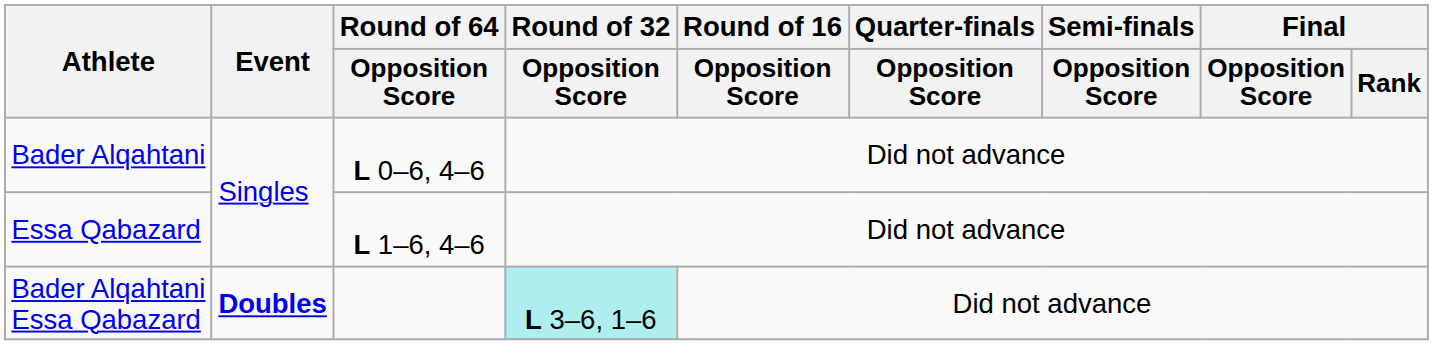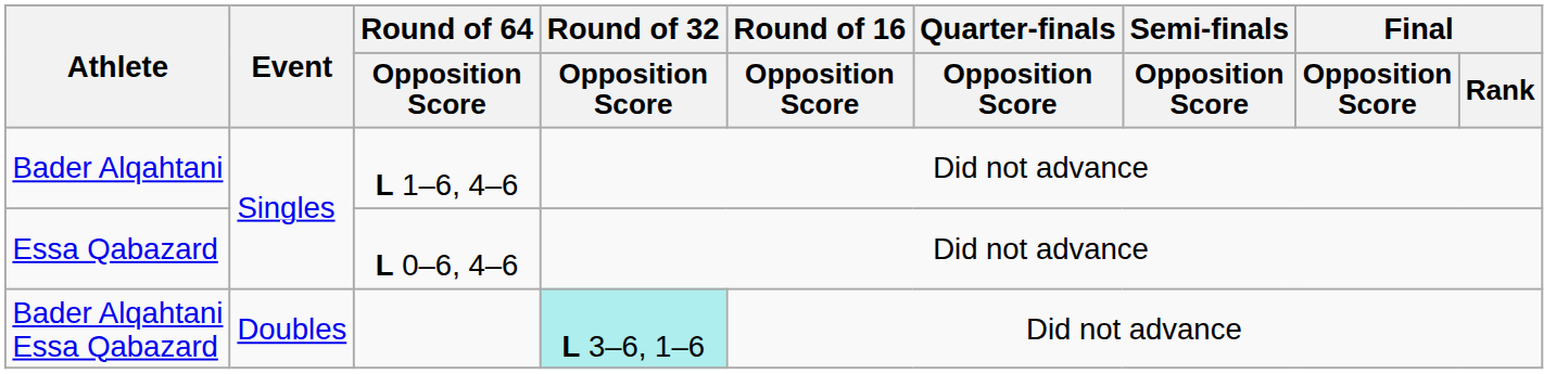Bader Alqahtani | Round of 64 / Opposition Score: L 0–6, 4–6 -> L 1–6, 4–6
Essa Qabazard | Round of 64 / Opposition Score: L 1–6, 4–6 -> L 0–6, 4–6
Bader Alqahtani Essa Qabazard | Event: bold -> normal
